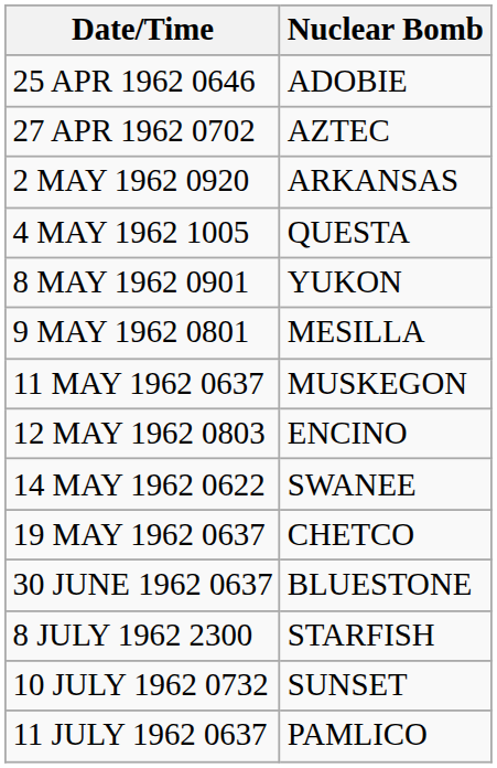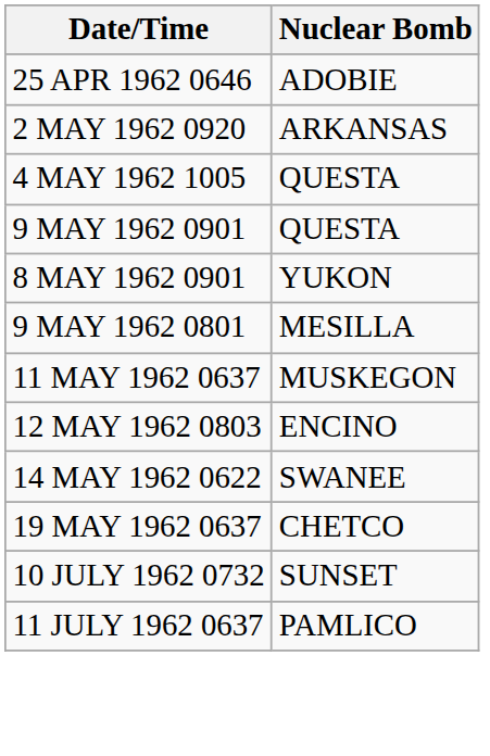- row: 27 APR 1962 0702 | AZTEC
+ row: 9 MAY 1962 0901 | QUESTA
- row: 30 JUNE 1962 0637 | BLUESTONE
- row: 8 JULY 1962 2300 | STARFISH
